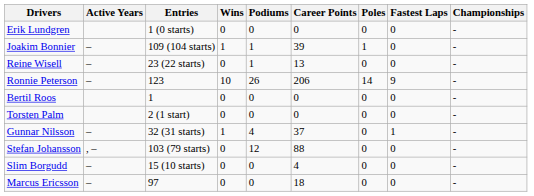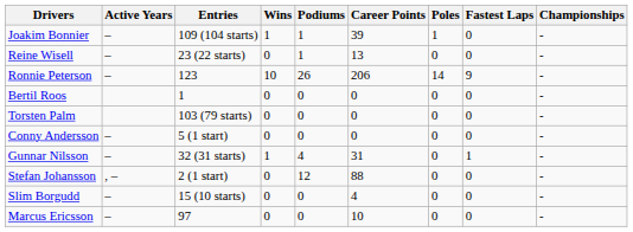- row: Erik Lundgren | 1 (0 starts) | 0 | 0 | 0 | 0 | 0 | -
Torsten Palm | Entries: 2 (1 start) -> 103 (79 starts)
+ row: Conny Andersson | – | 5 (1 start) | 0 | 0 | 0 | 0 | 0 | -
Gunnar Nilsson | Career Points: 37 -> 31
Stefan Johansson | Entries: 103 (79 starts) -> 2 (1 start)
Marcus Ericsson | Career Points: 18 -> 10
